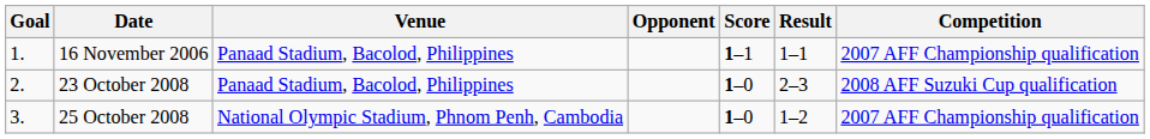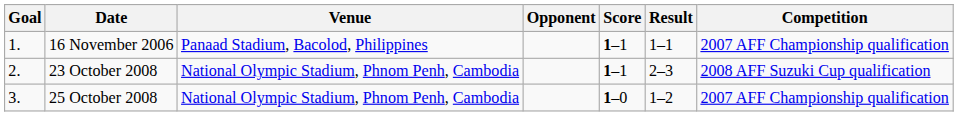23 October 2008 | Venue: Panaad Stadium, Bacolod, Philippines -> National Olympic Stadium, Phnom Penh, Cambodia
23 October 2008 | Score: 1–0 -> 1–1
